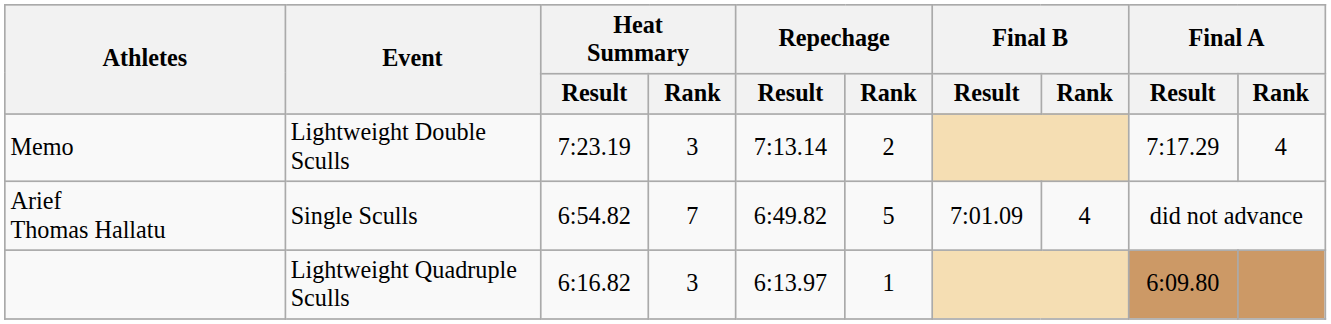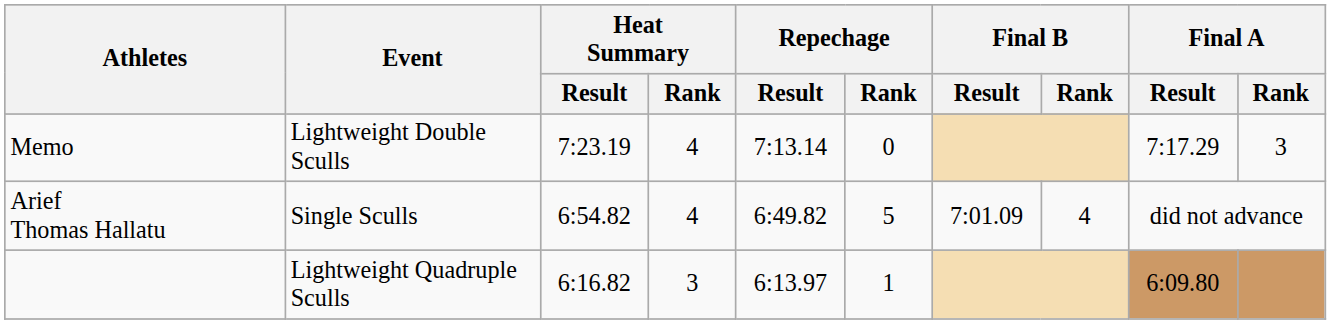Memo | Heat Summary / Rank: 3 -> 4
Memo | Repechage / Rank: 2 -> 0
Memo | Final A / Rank: 4 -> 3
Arief Thomas Hallatu | Heat Summary / Rank: 7 -> 4
